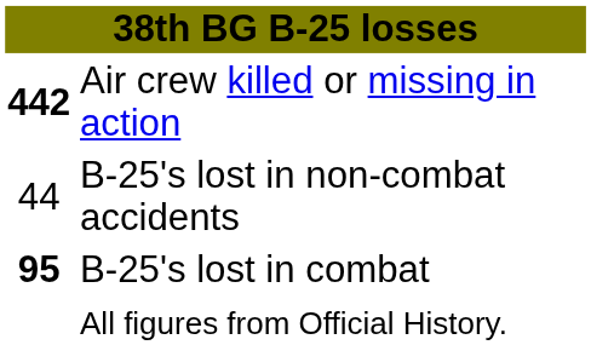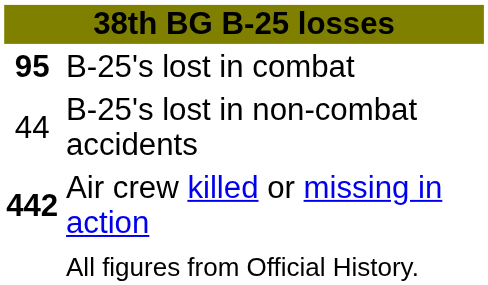rows swapped: B-25's lost in combat <-> Air crew killed or missing in action
